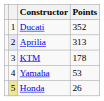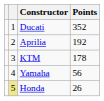Aprilia | column 2: lavender background -> no background
Aprilia | Points: 313 -> 192
Yamaha | Points: 53 -> 56
